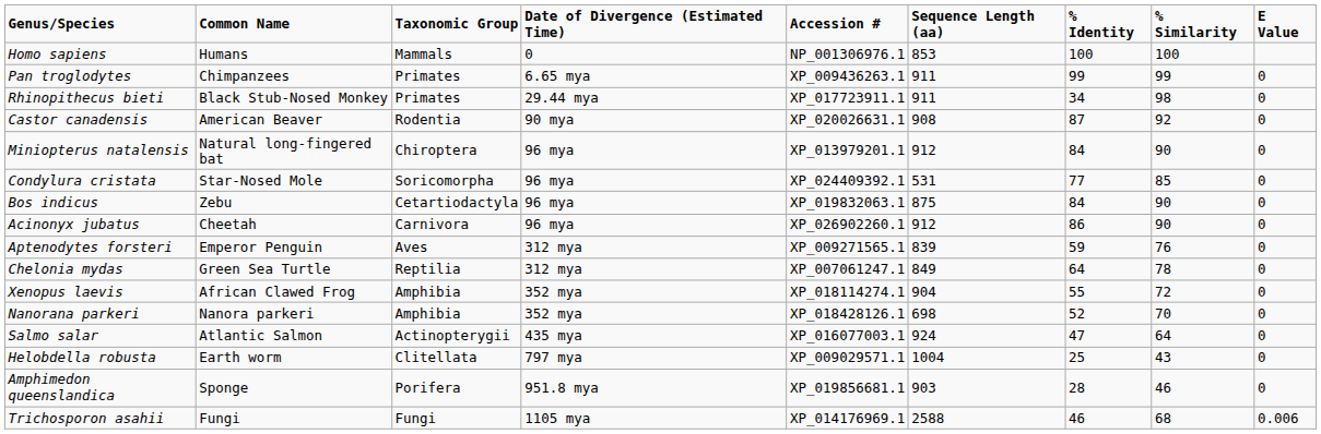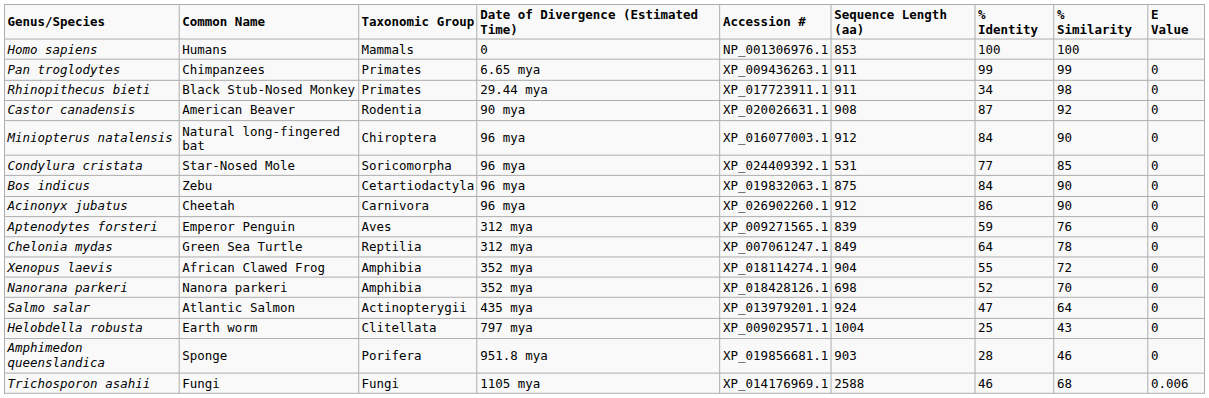Miniopterus natalensis | Accession #: XP_013979201.1 -> XP_016077003.1
Salmo salar | Accession #: XP_016077003.1 -> XP_013979201.1
